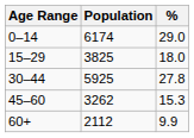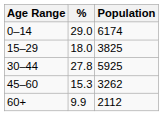columns swapped: Population <-> %
